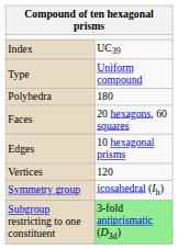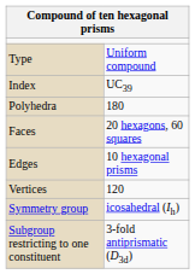rows swapped: Type <-> Index
Subgroup restricting to one constituent | column 2: lightgreen background -> no background
